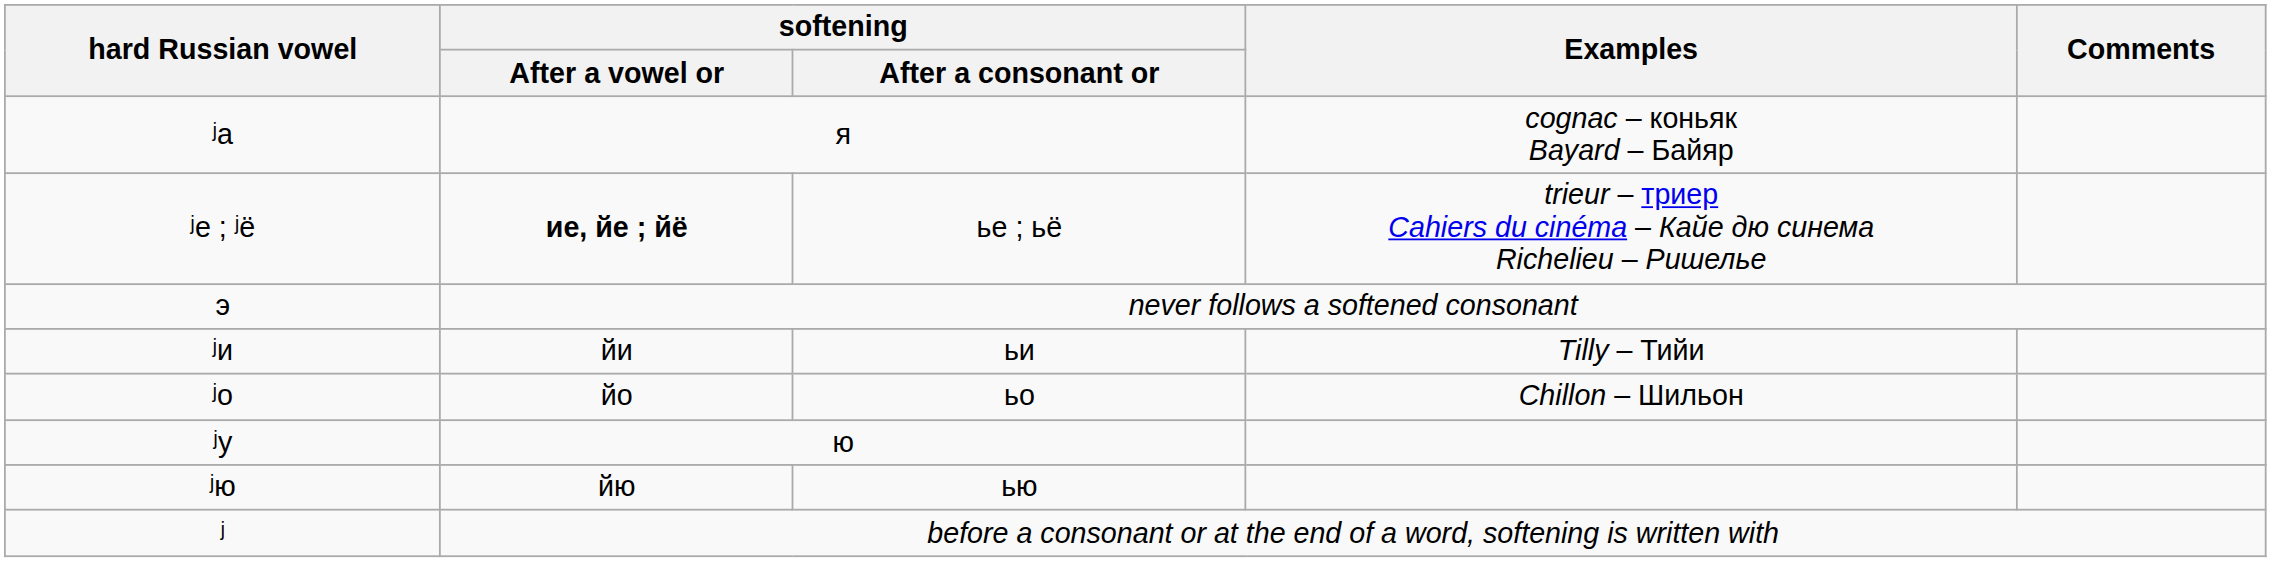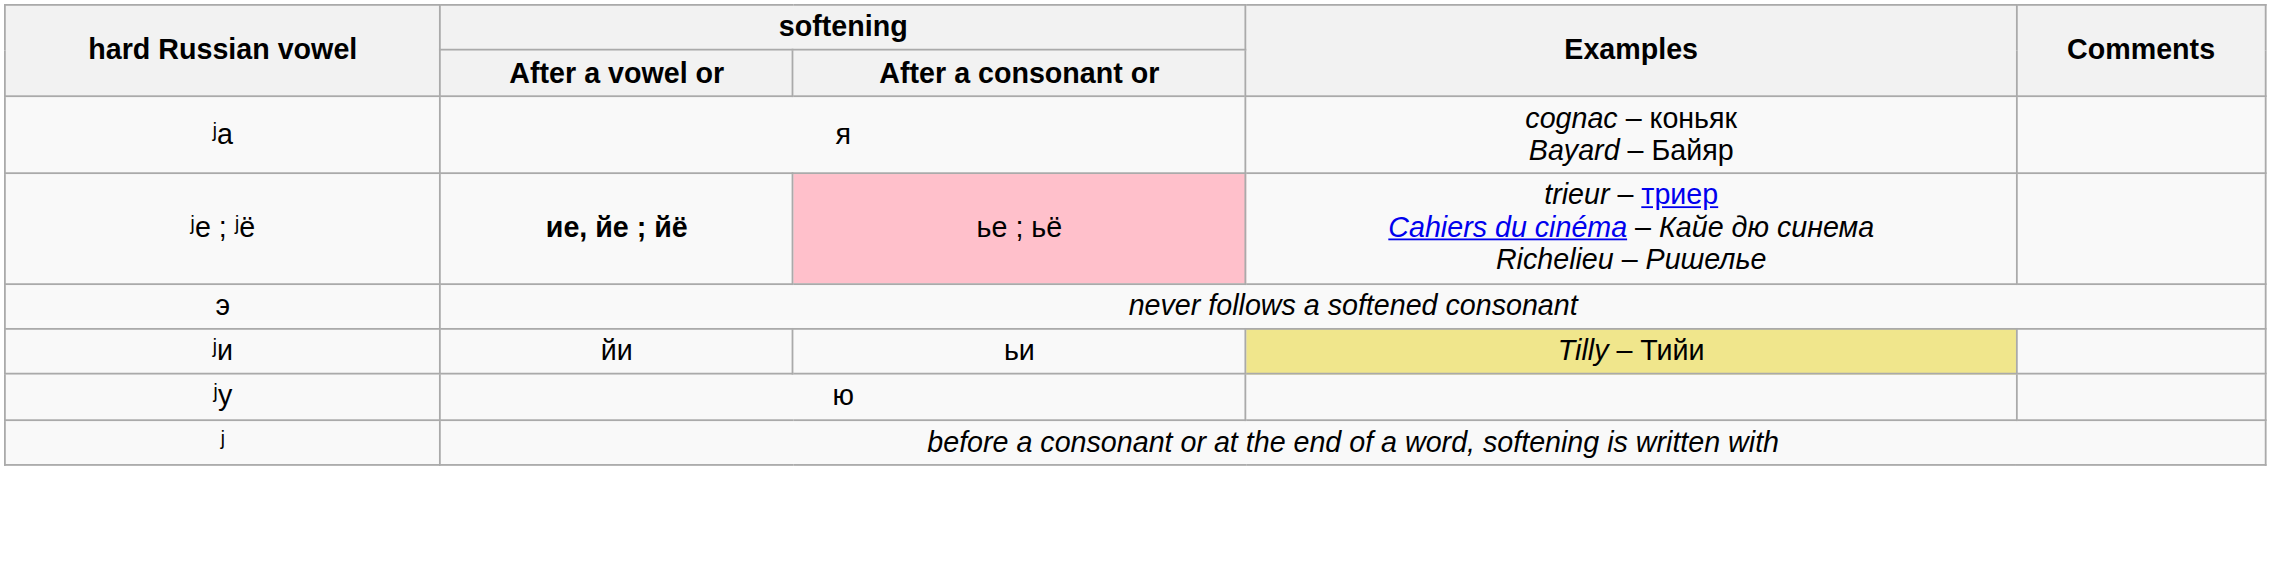ʲе ; ʲё | softening / After a consonant or: no background -> pink background
ʲи | Examples: no background -> khaki background
- row: ʲо | йо | ьо | Chillon – Шильон
- row: ʲю | йю | ью
